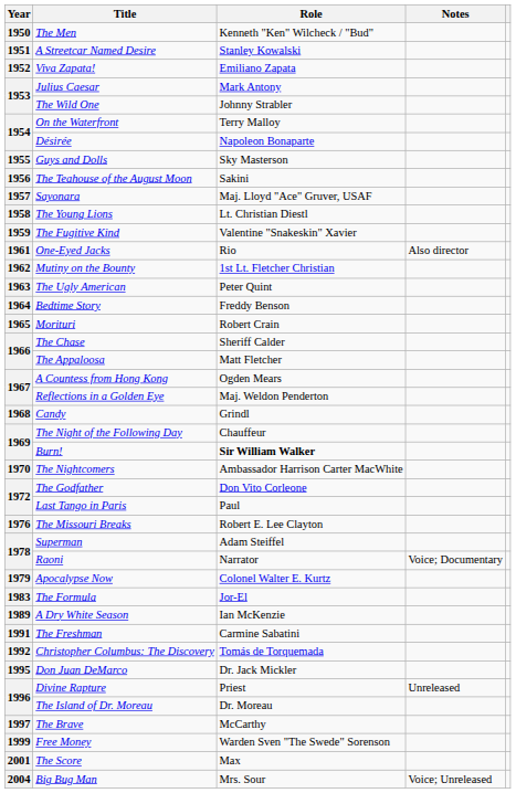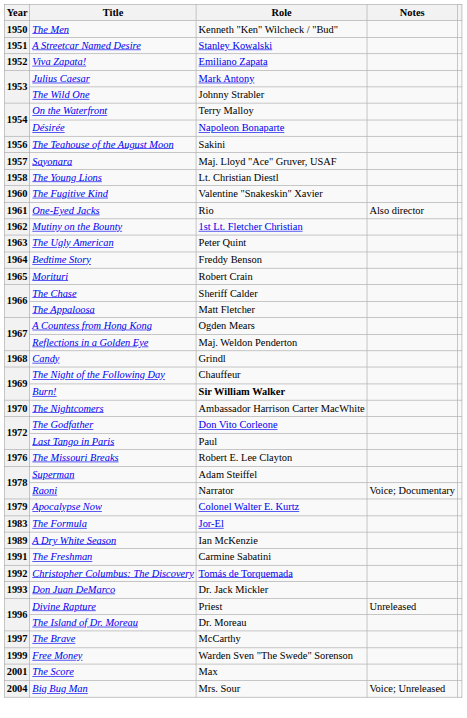- row: 1955 | Guys and Dolls | Sky Masterson
The Fugitive Kind | Year: 1959 -> 1960
Don Juan DeMarco | Year: 1995 -> 1993
